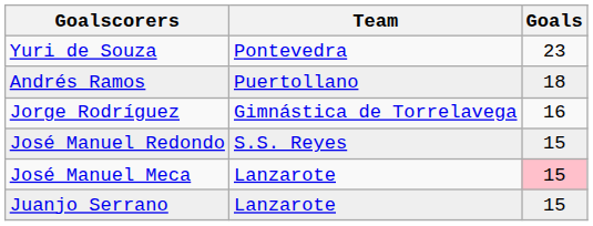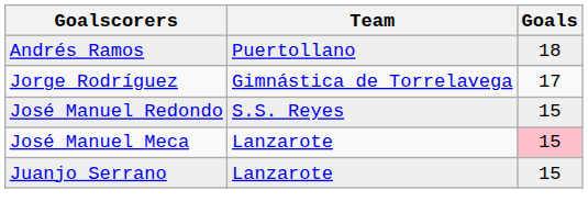- row: Yuri de Souza | Pontevedra | 23
Jorge Rodríguez | Goals: 16 -> 17
